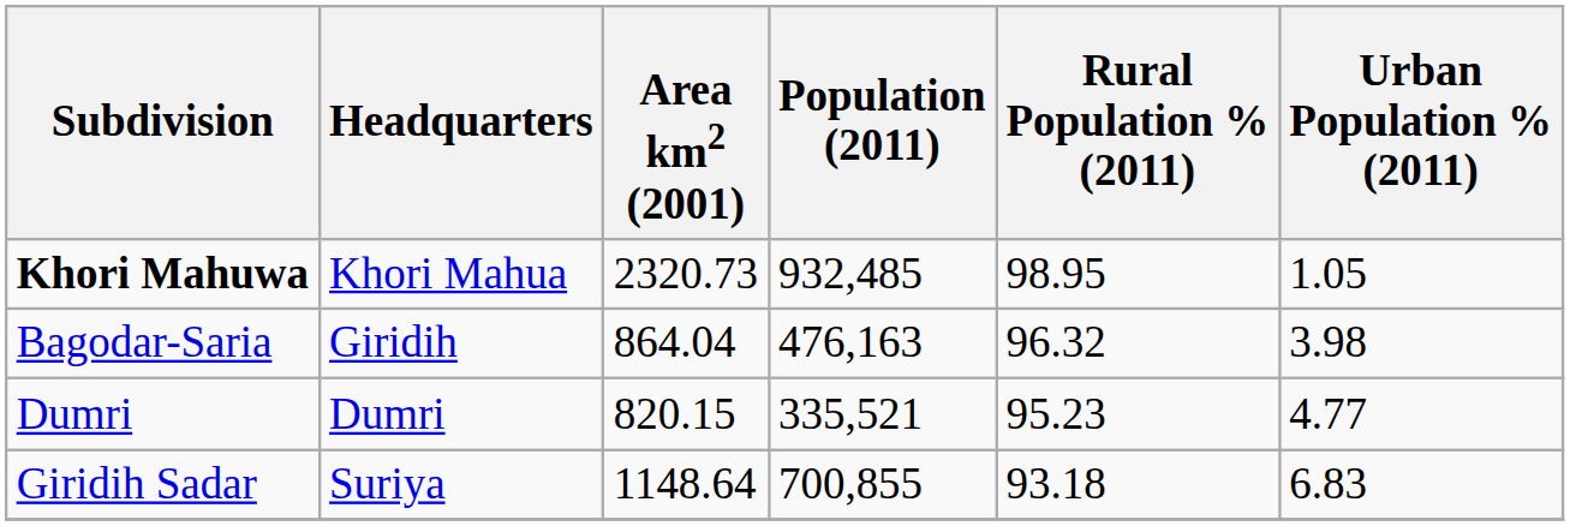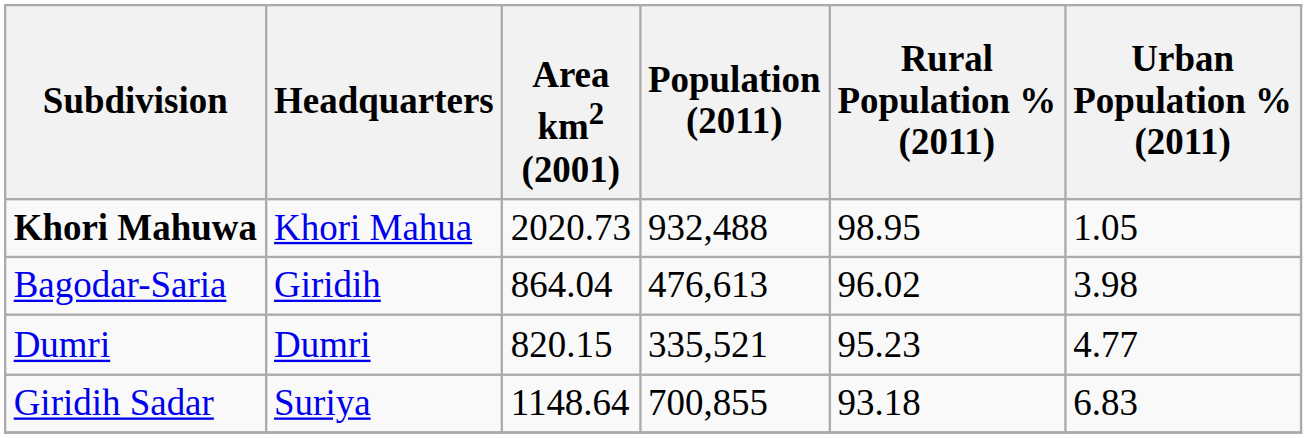Khori Mahuwa | Area km2 (2001): 2320.73 -> 2020.73
Khori Mahuwa | Population (2011): 932,485 -> 932,488
Bagodar-Saria | Population (2011): 476,163 -> 476,613
Bagodar-Saria | Rural Population % (2011): 96.32 -> 96.02
